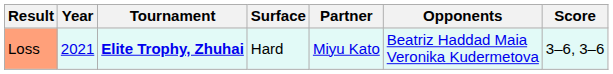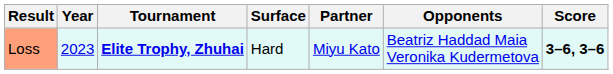Loss | Year: 2021 -> 2023
Loss | Score: normal -> bold
